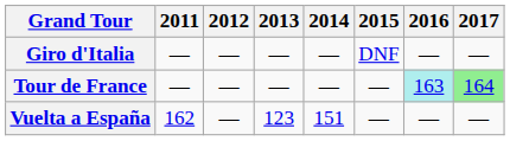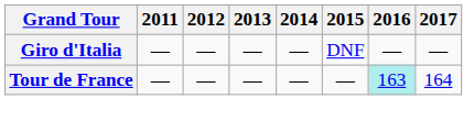Tour de France | 2017: lightgreen background -> no background
- row: Vuelta a España | 162 | — | 123 | 151 | — | — | —
